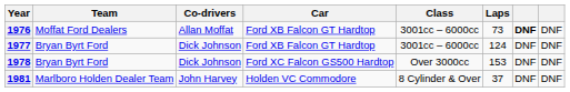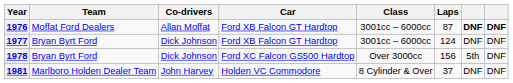1976 | Laps: 73 -> 87
1976 | column 8: normal -> bold
1978 | Laps: 153 -> 156
1978 | column 7: DNF -> 5th
